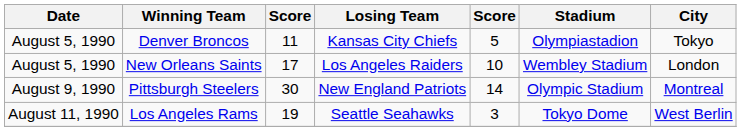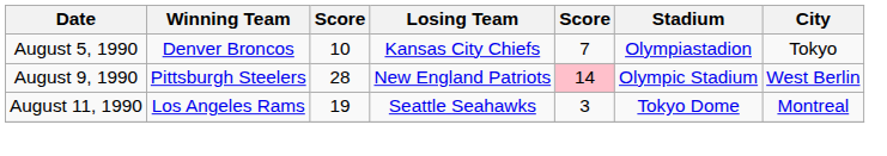Denver Broncos | column 3: 11 -> 10
Denver Broncos | column 5: 5 -> 7
- row: August 5, 1990 | New Orleans Saints | 17 | Los Angeles Raiders | 10 | Wembley Stadium | London
Pittsburgh Steelers | column 3: 30 -> 28
Pittsburgh Steelers | column 5: no background -> pink background
Pittsburgh Steelers | City: Montreal -> West Berlin
Los Angeles Rams | City: West Berlin -> Montreal
